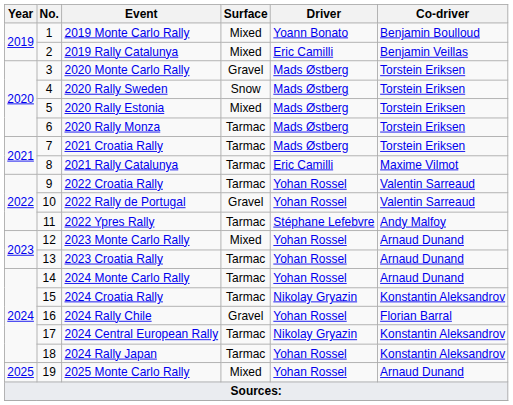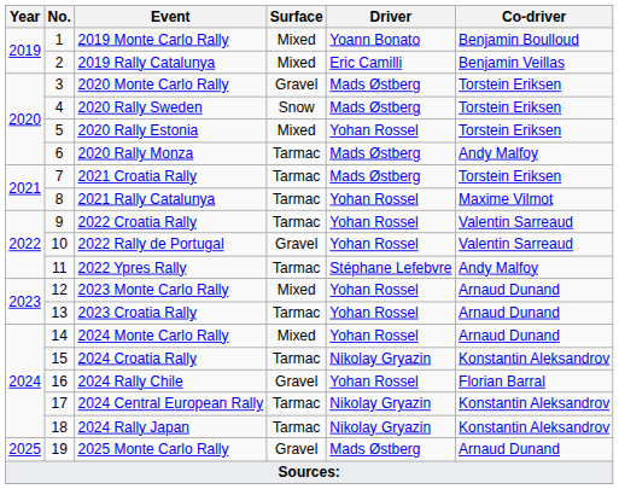2020 Rally Estonia | Driver: Mads Østberg -> Yohan Rossel
2020 Rally Monza | Co-driver: Torstein Eriksen -> Andy Malfoy
2021 Rally Catalunya | Driver: Eric Camilli -> Yohan Rossel
2024 Monte Carlo Rally | Surface: Tarmac -> Mixed
2024 Rally Japan | Driver: Yohan Rossel -> Nikolay Gryazin
2025 Monte Carlo Rally | Surface: Mixed -> Gravel
2025 Monte Carlo Rally | Driver: Yohan Rossel -> Mads Østberg
